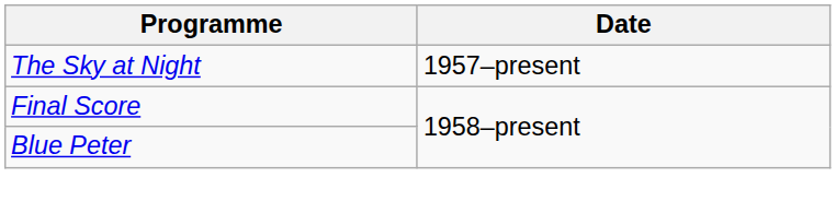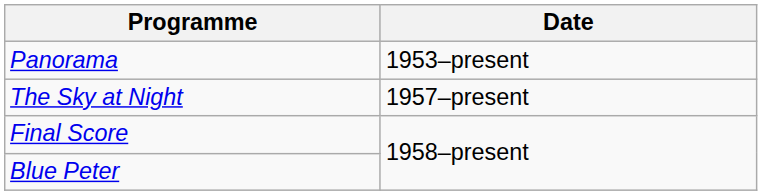+ row: Panorama | 1953–present
